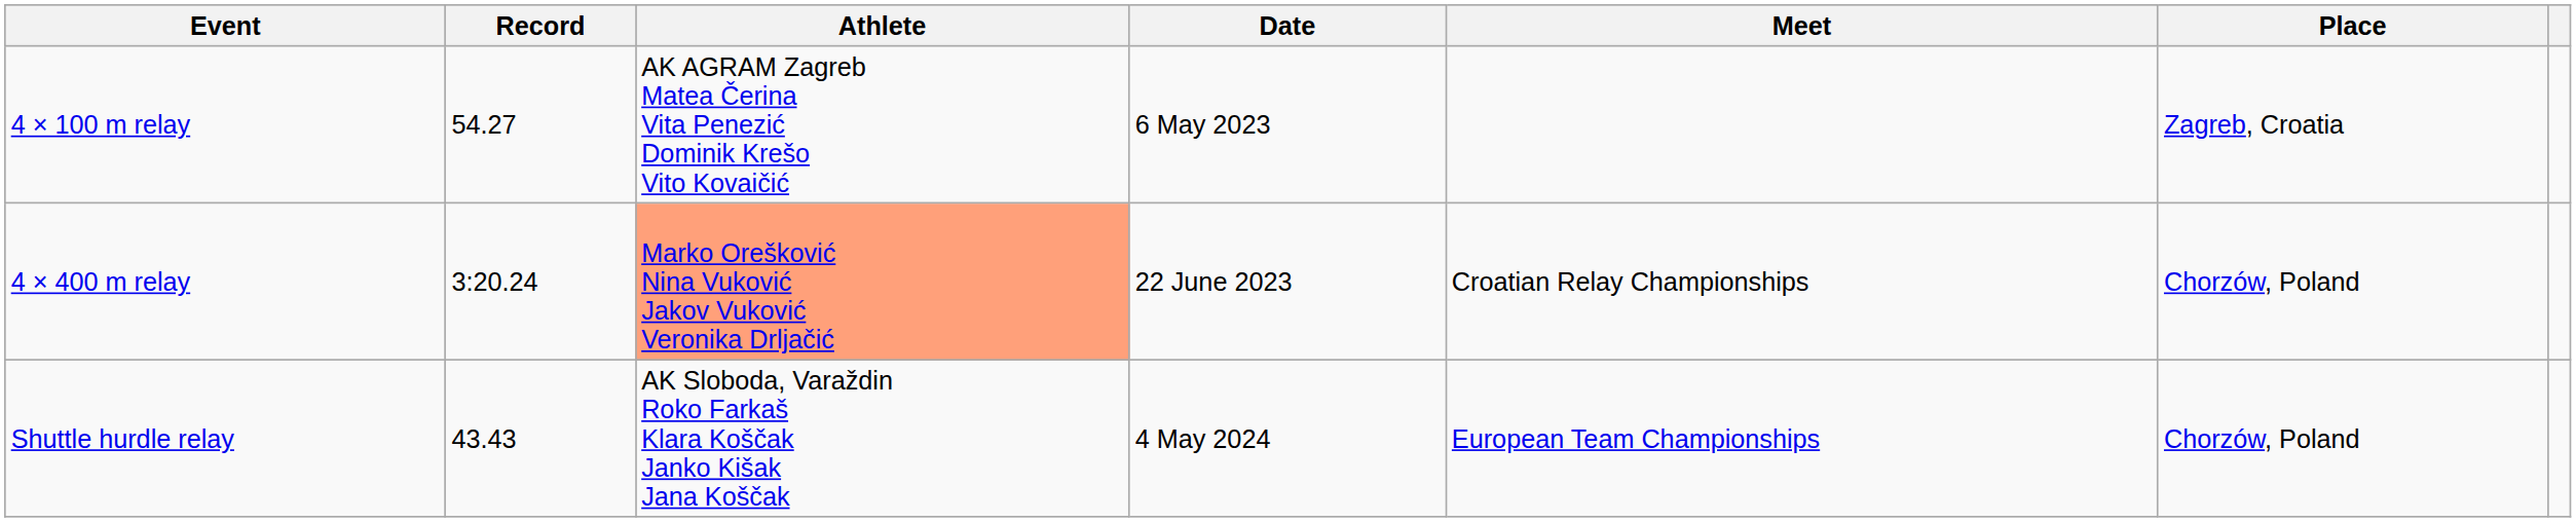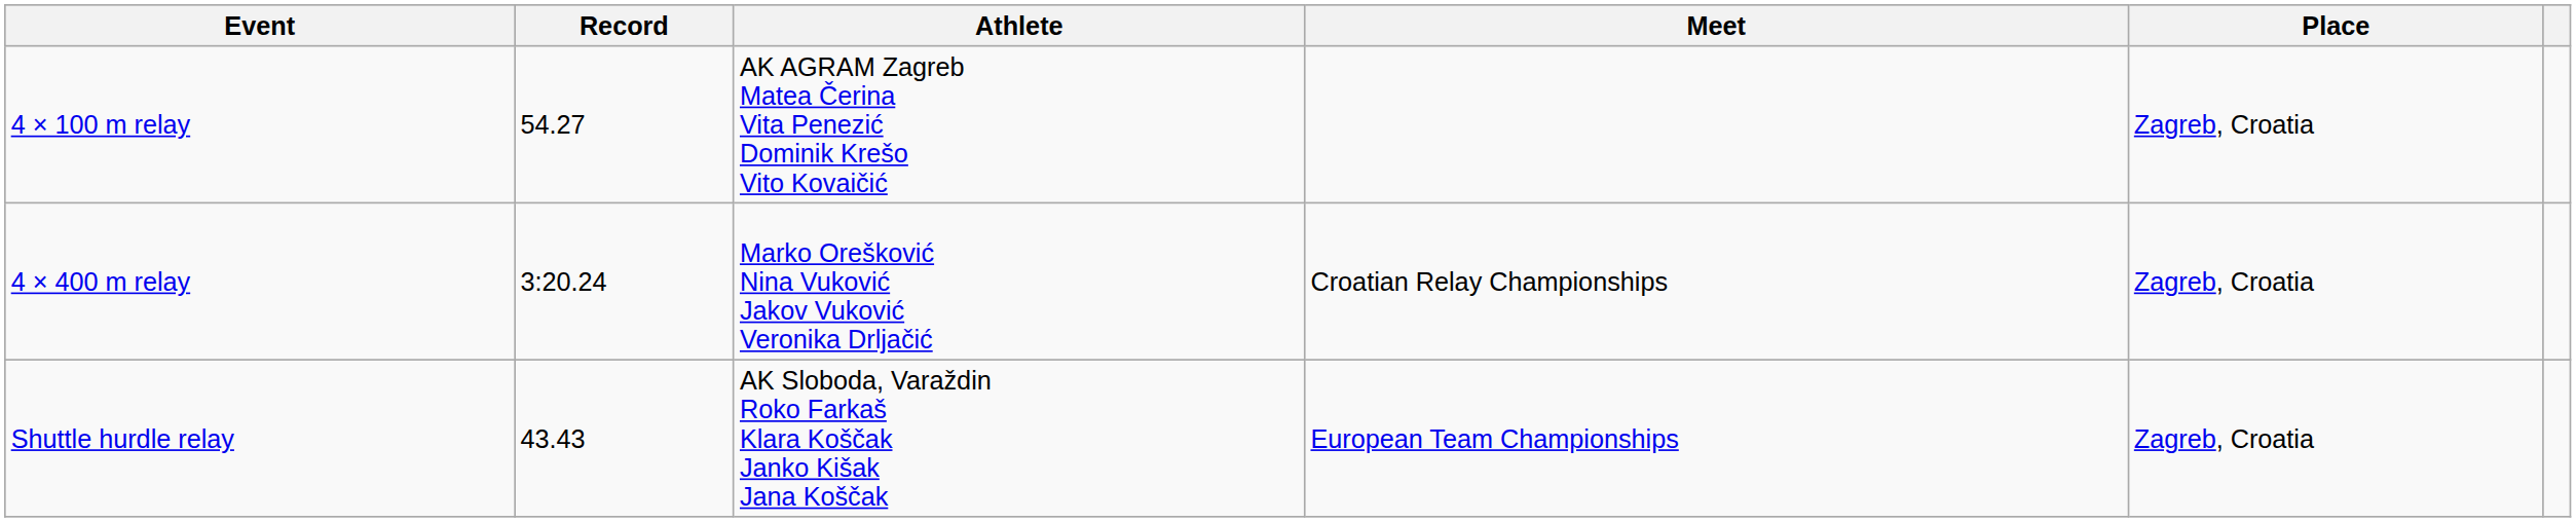- column: Date | 6 May 2023 | 22 June 2023 | 4 May 2024
4 × 400 m relay | Athlete: lightsalmon background -> no background
4 × 400 m relay | Place: Chorzów, Poland -> Zagreb, Croatia
Shuttle hurdle relay | Place: Chorzów, Poland -> Zagreb, Croatia
